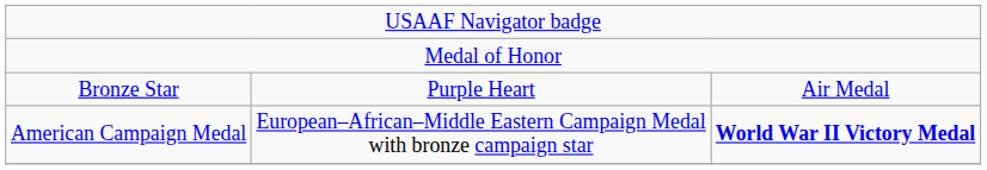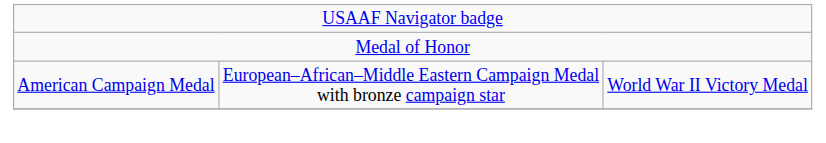- row: Bronze Star | Purple Heart | Air Medal
American Campaign Medal | column 3: bold -> normal
